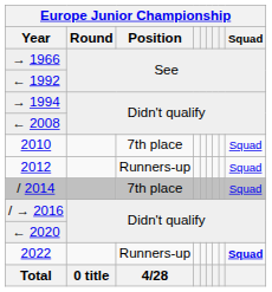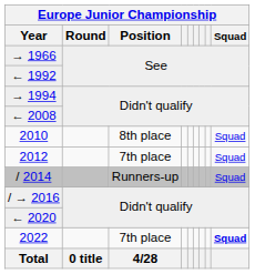2010 | Position: 7th place -> 8th place
2012 | Position: Runners-up -> 7th place
/ 2014 | Position: 7th place -> Runners-up
2022 | Position: Runners-up -> 7th place
